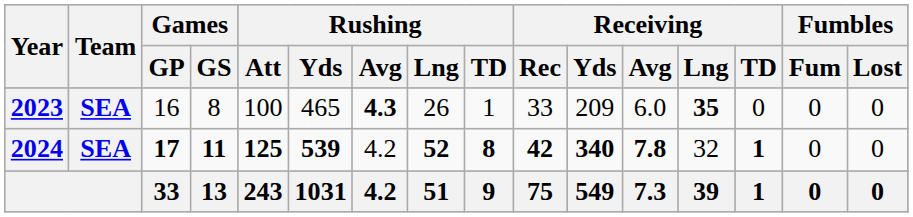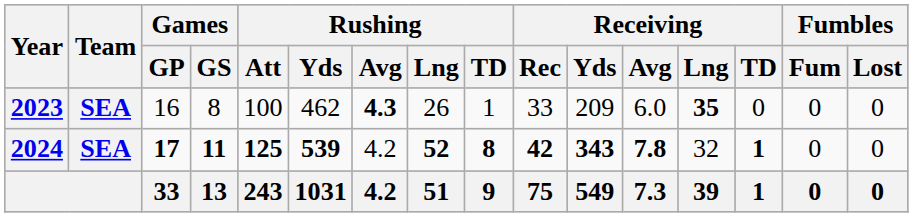2023 | Rushing / Yds: 465 -> 462
2024 | Receiving / Yds: 340 -> 343
